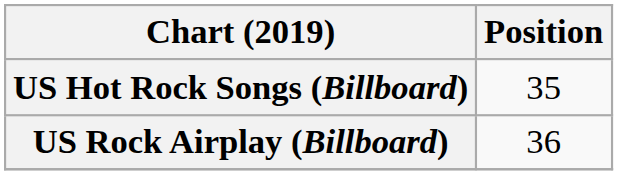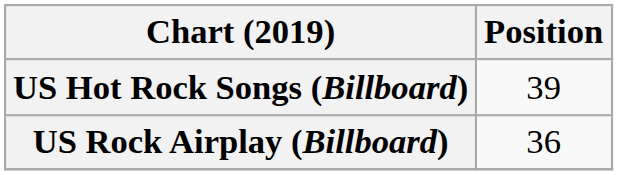US Hot Rock Songs (Billboard) | Position: 35 -> 39
